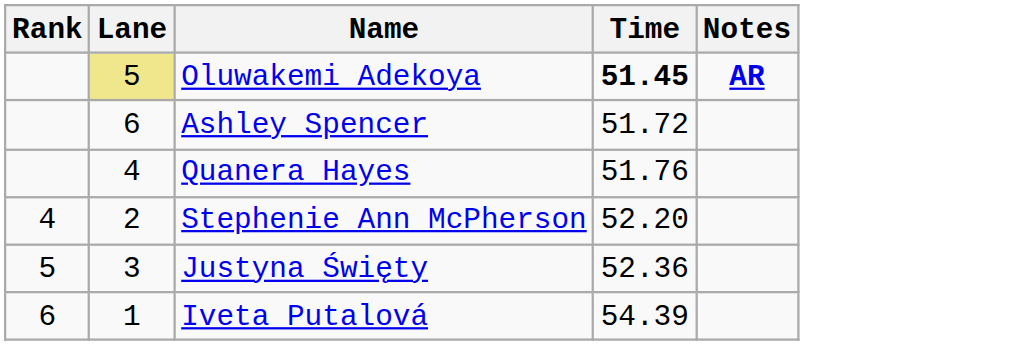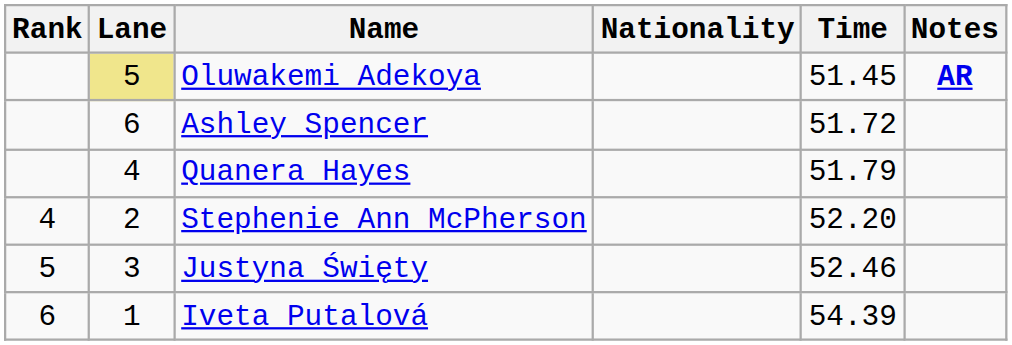+ column: Nationality
Oluwakemi Adekoya | Time: bold -> normal
Quanera Hayes | Time: 51.76 -> 51.79
Justyna Święty | Time: 52.36 -> 52.46
